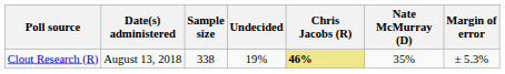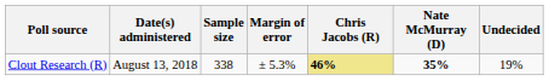columns swapped: Margin of error <-> Undecided
Clout Research (R) | Nate McMurray (D): normal -> bold
